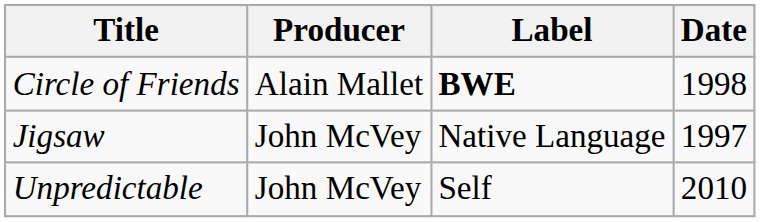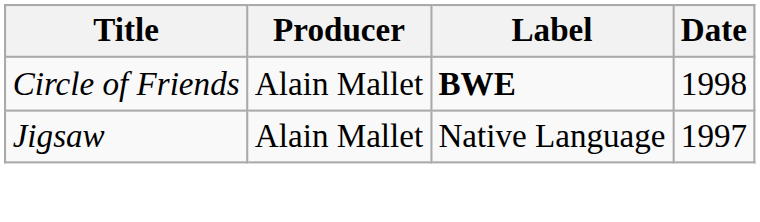Jigsaw | Producer: John McVey -> Alain Mallet
- row: Unpredictable | John McVey | Self | 2010
